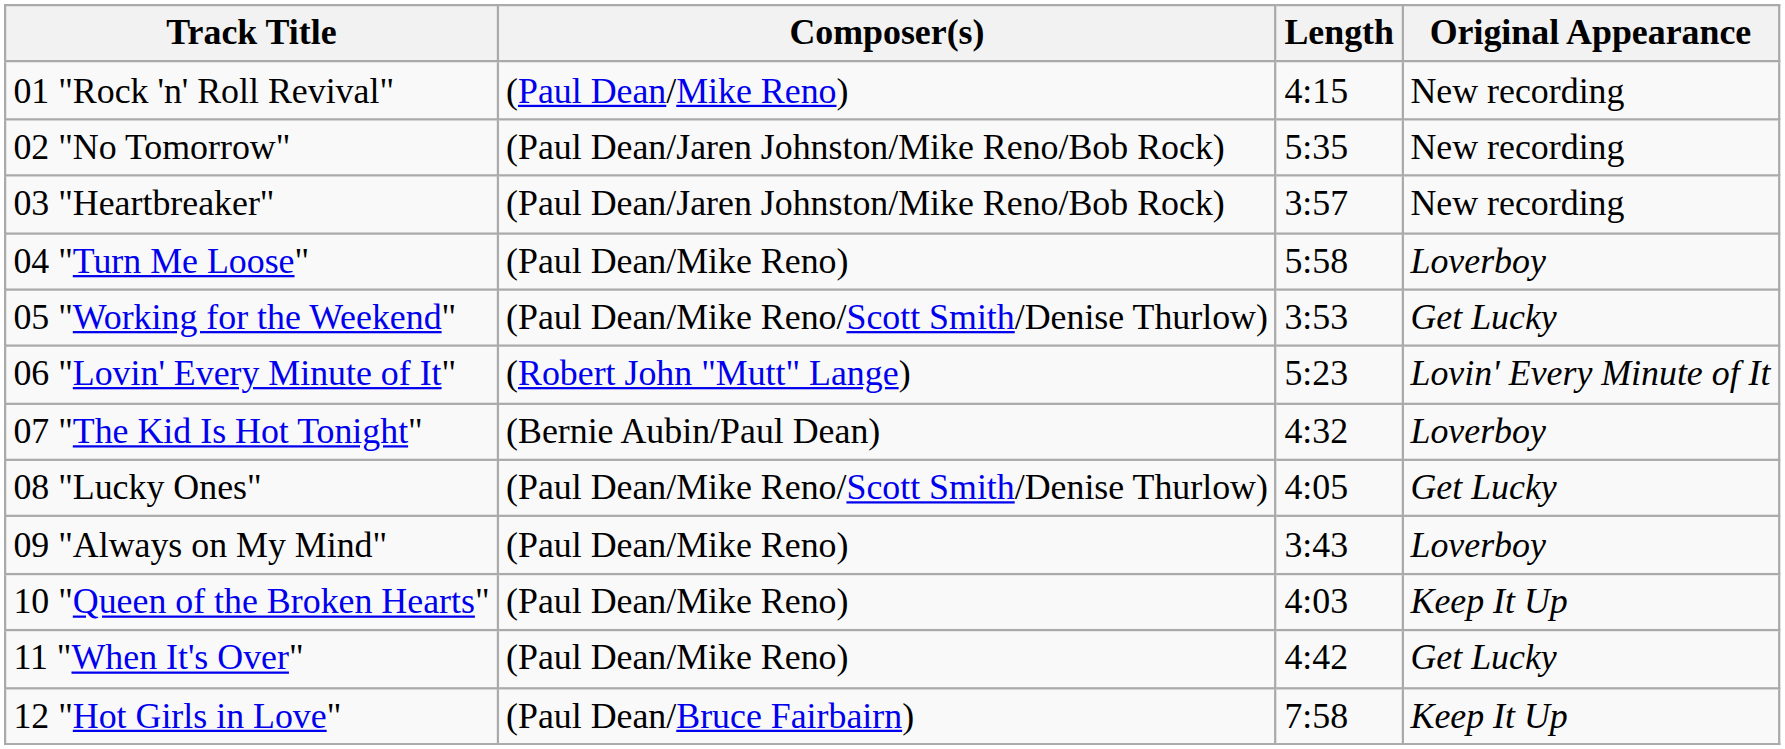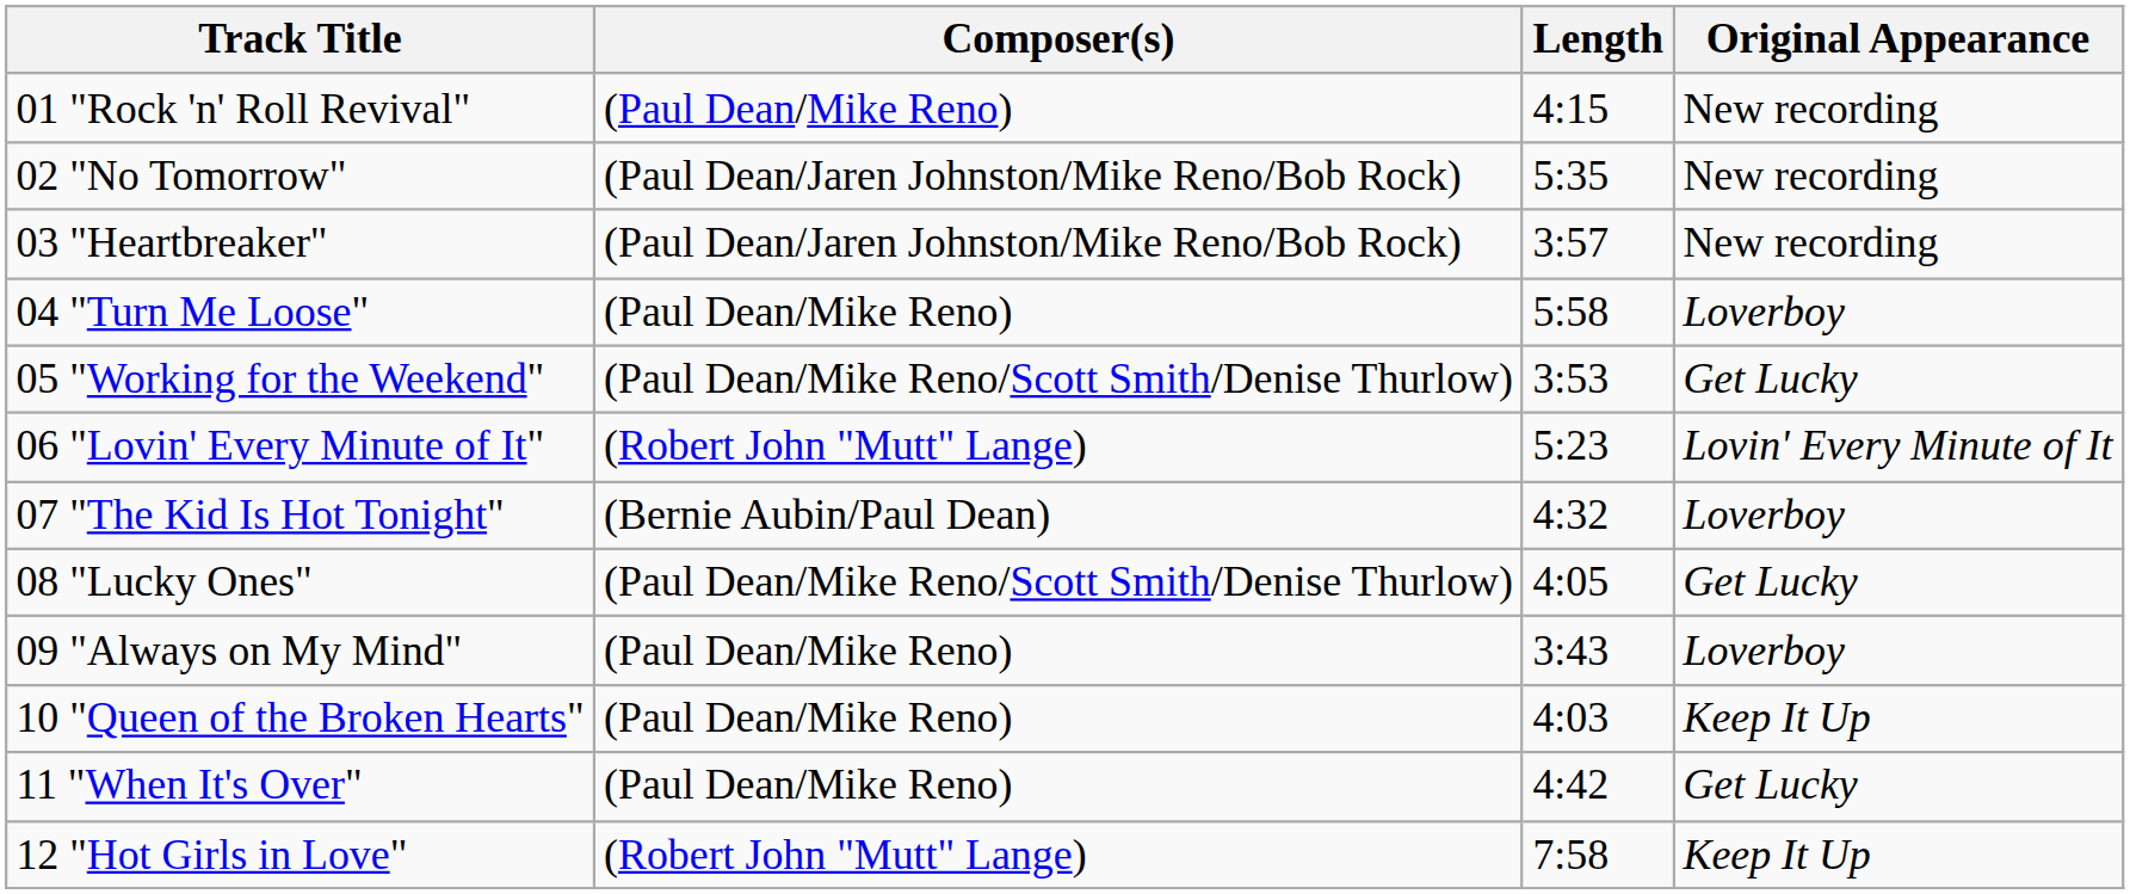12 "Hot Girls in Love" | Composer(s): (Paul Dean/Bruce Fairbairn) -> (Robert John "Mutt" Lange)
